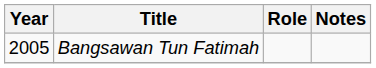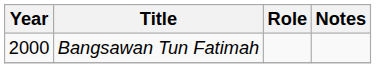Bangsawan Tun Fatimah | Year: 2005 -> 2000
